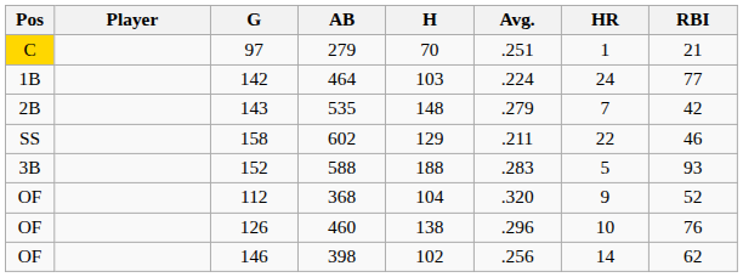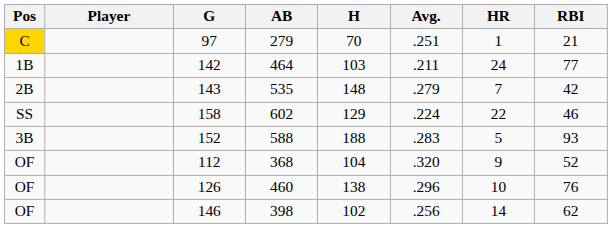464 | Avg.: .224 -> .211
602 | Avg.: .211 -> .224
